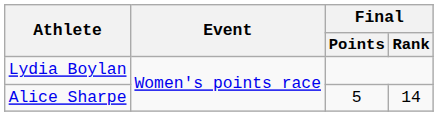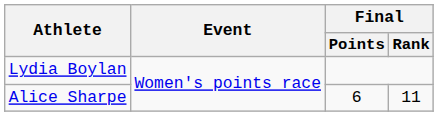Alice Sharpe | Final / Points: 5 -> 6
Alice Sharpe | Final / Rank: 14 -> 11
